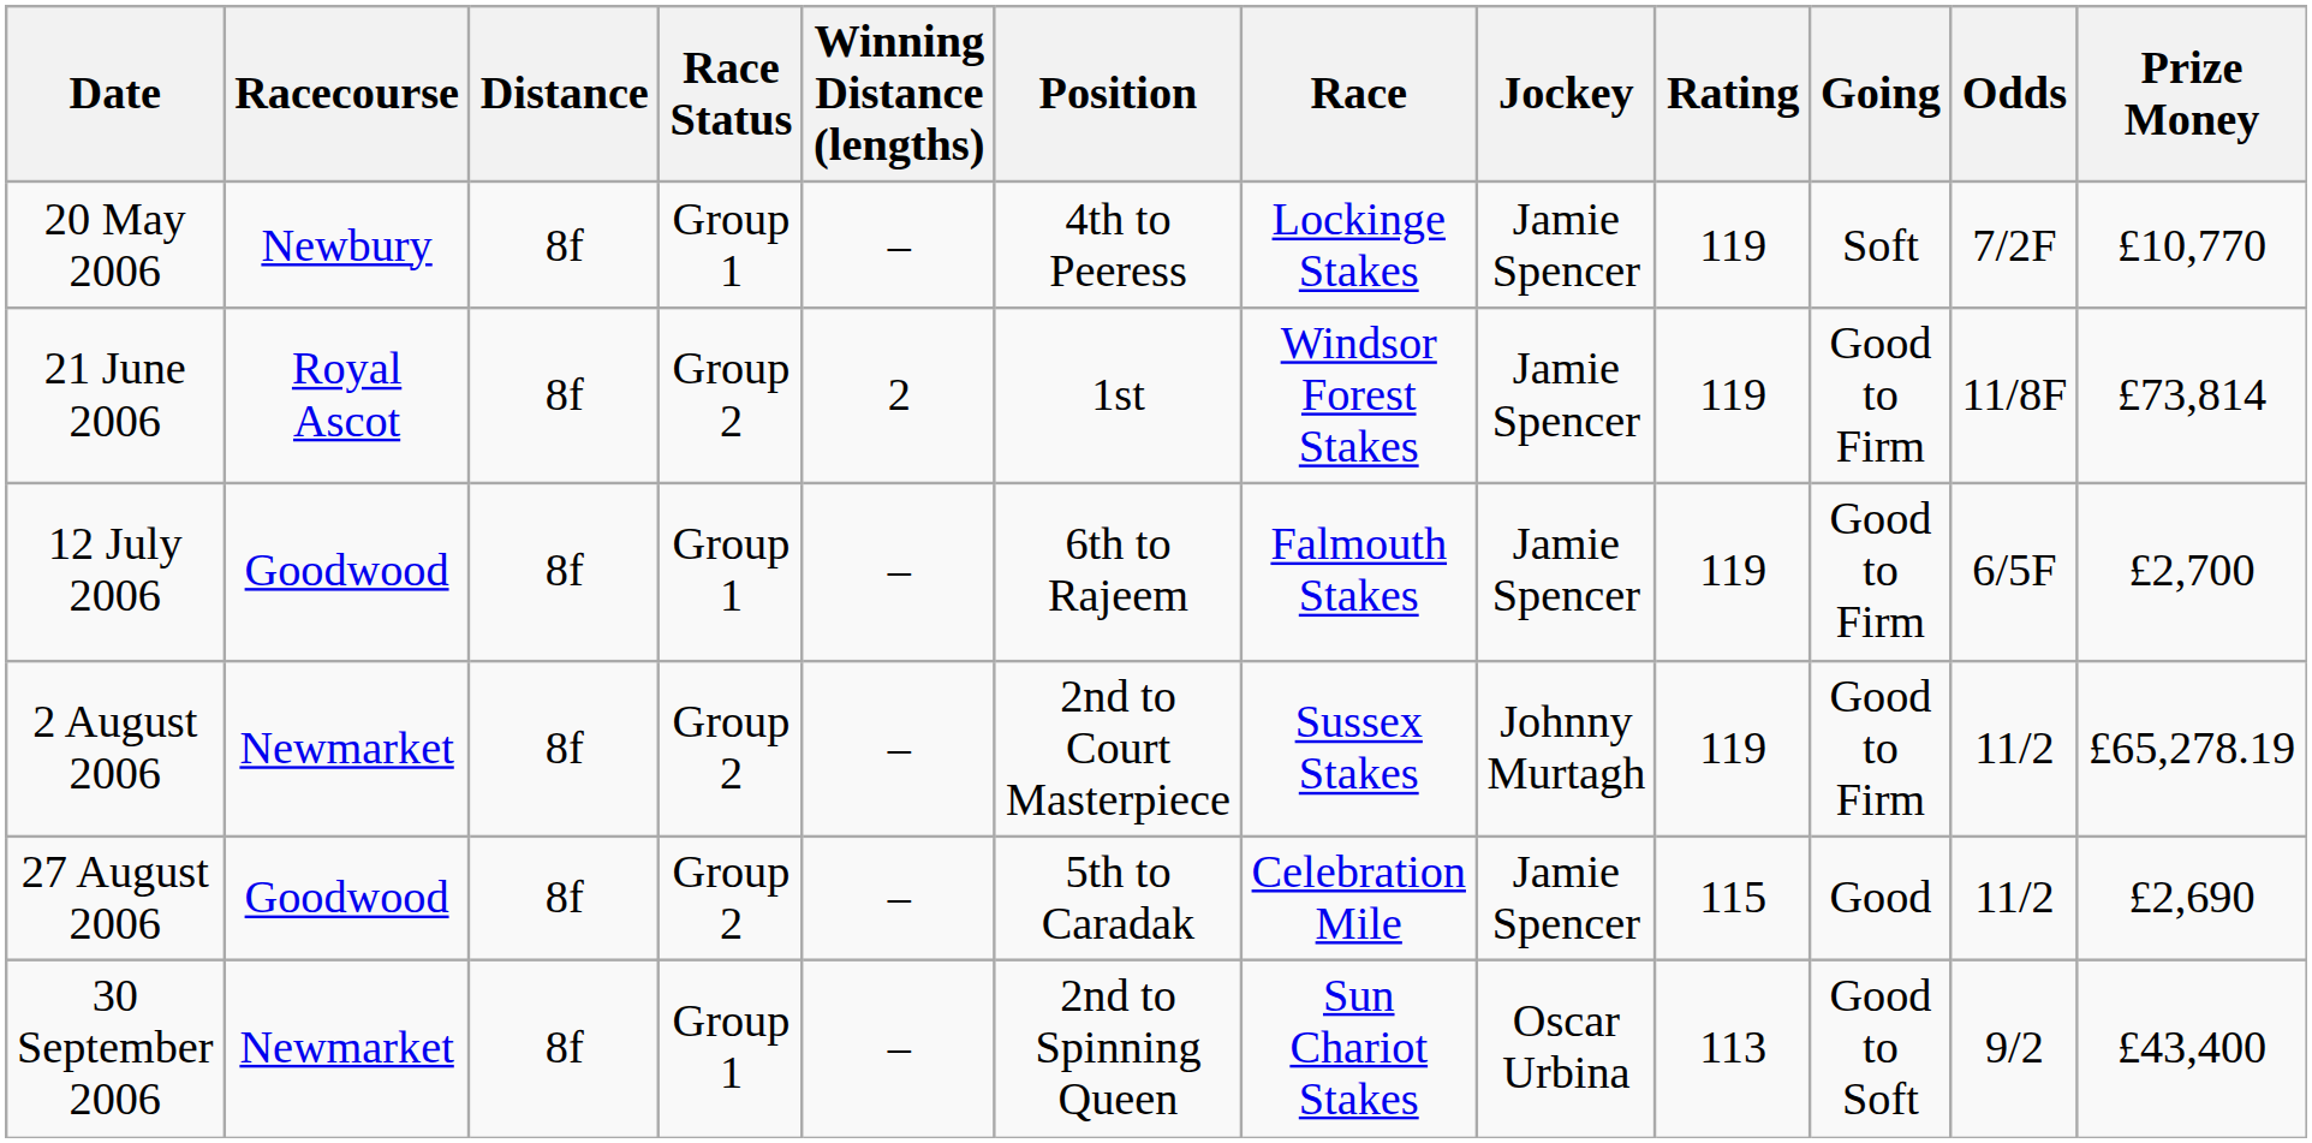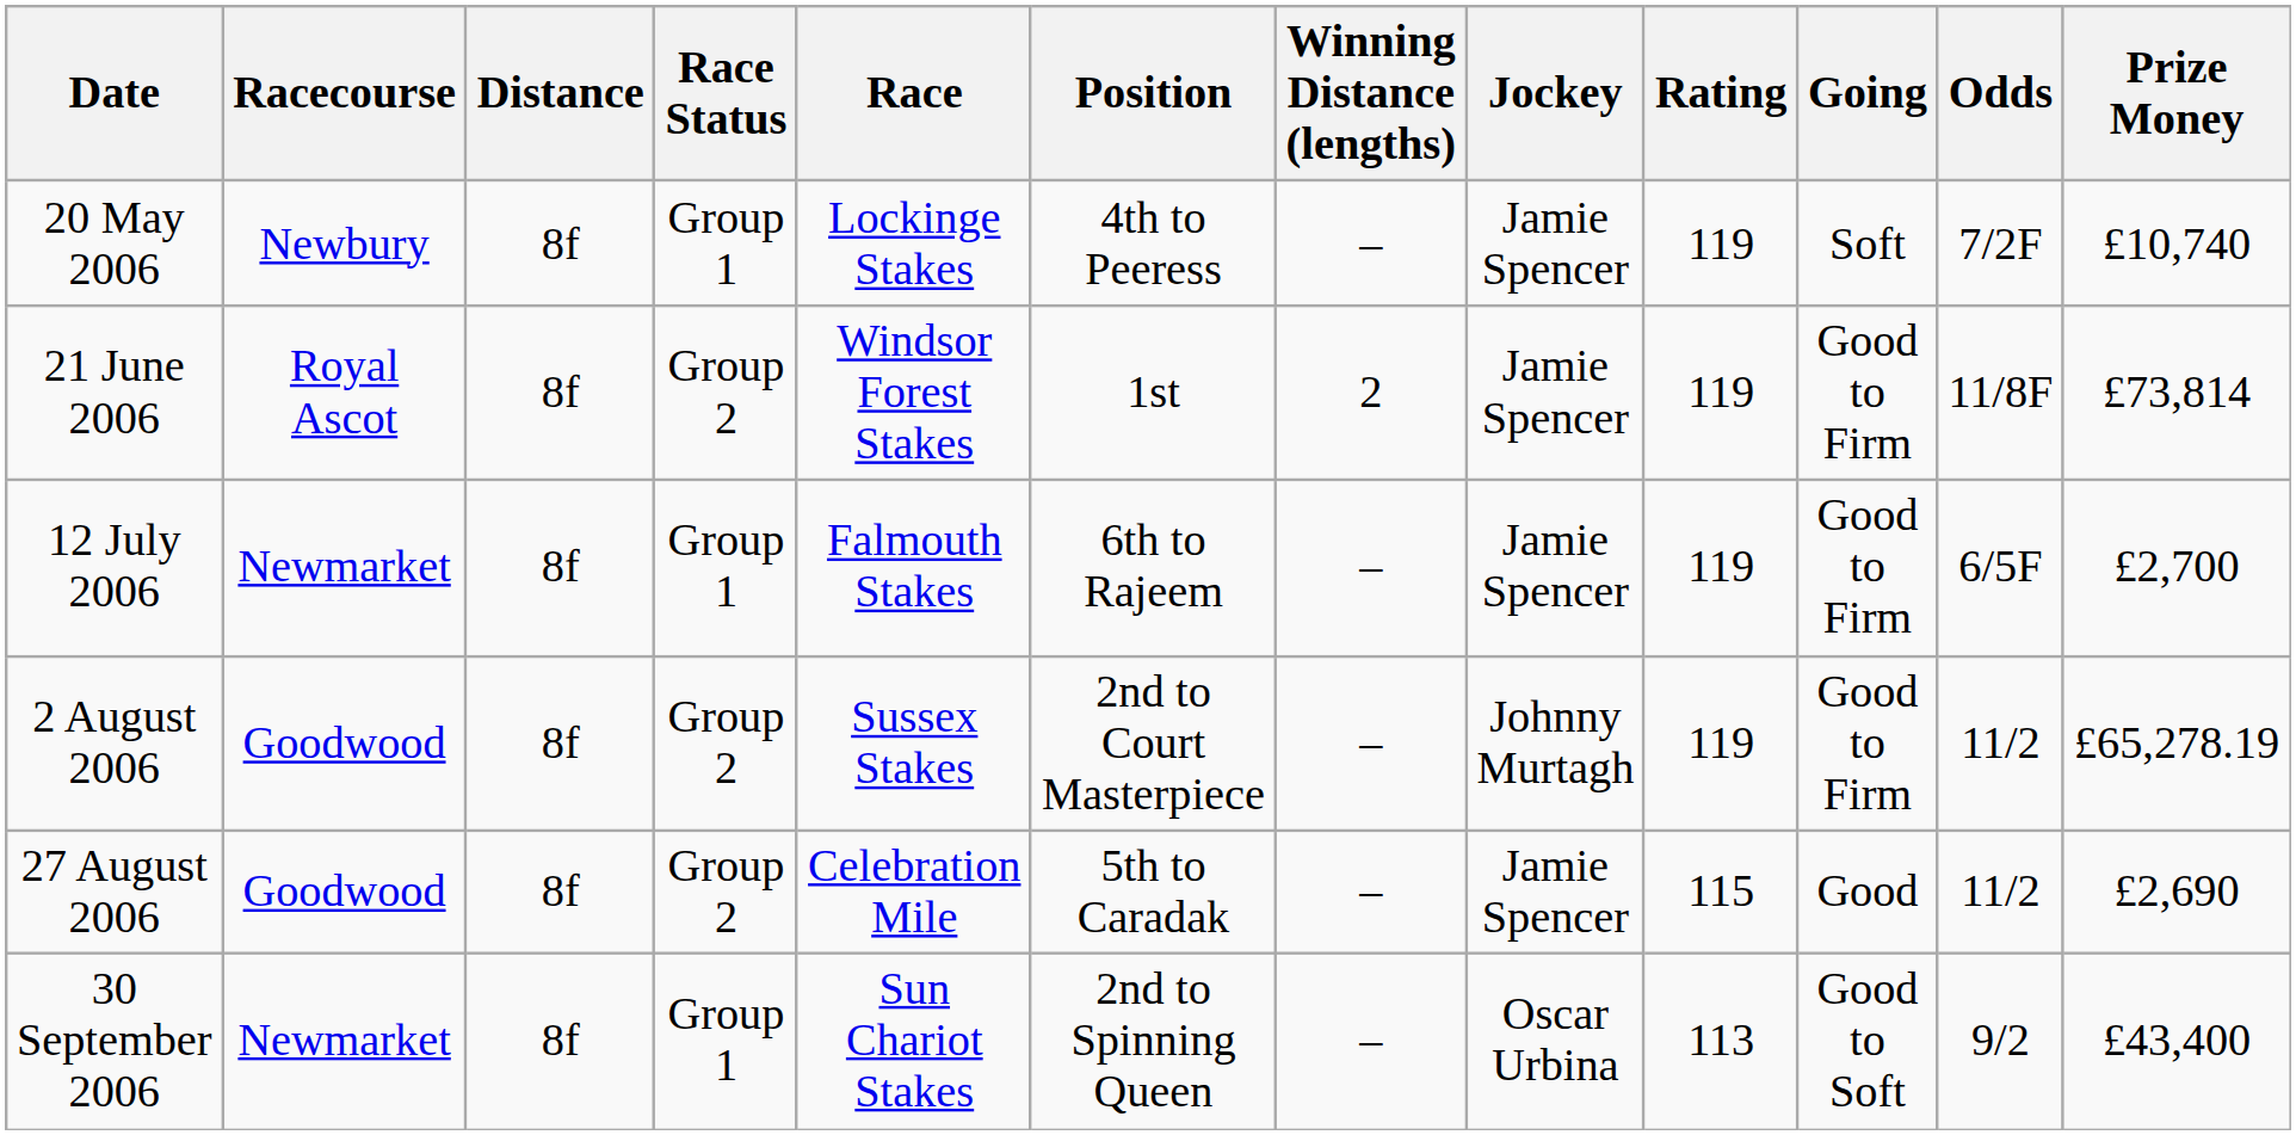columns swapped: Race <-> Winning Distance (lengths)
20 May 2006 | Prize Money: £10,770 -> £10,740
12 July 2006 | Racecourse: Goodwood -> Newmarket
2 August 2006 | Racecourse: Newmarket -> Goodwood
